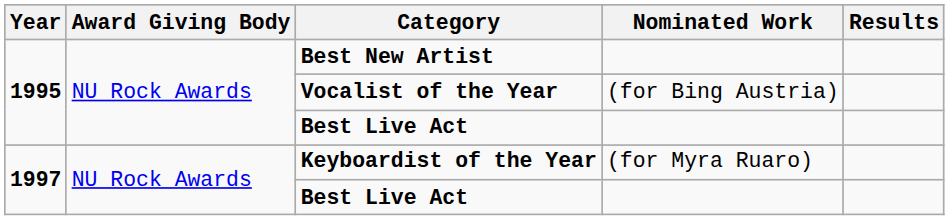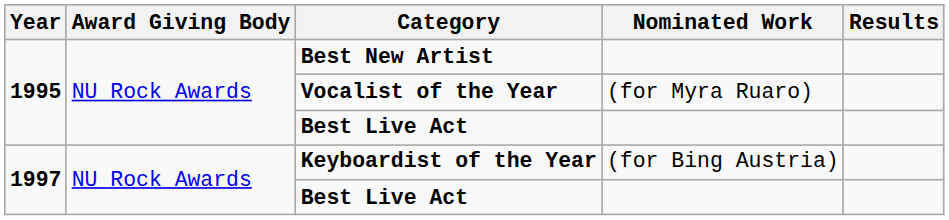Vocalist of the Year | Nominated Work: (for Bing Austria) -> (for Myra Ruaro)
Keyboardist of the Year | Nominated Work: (for Myra Ruaro) -> (for Bing Austria)
